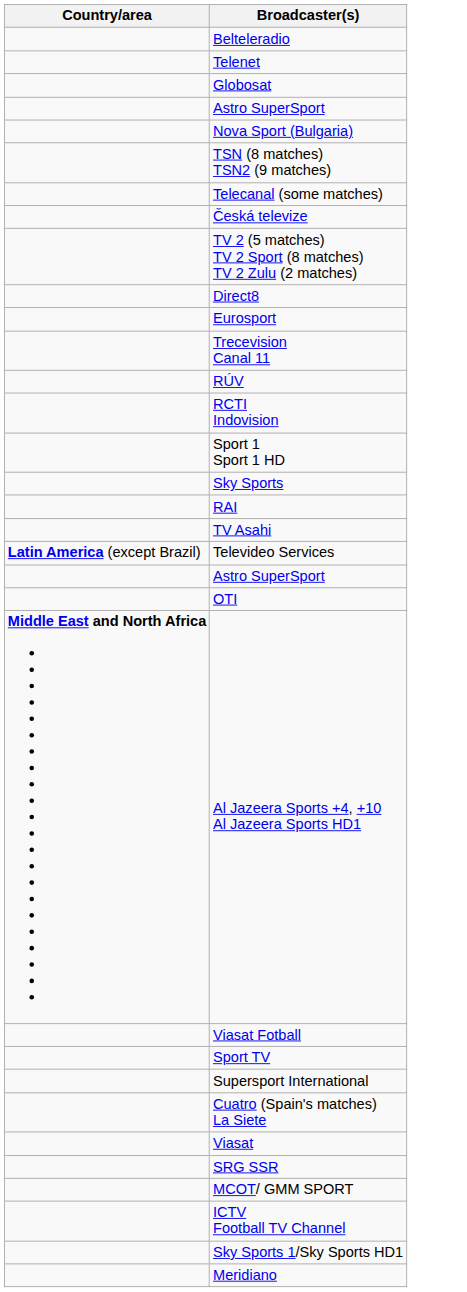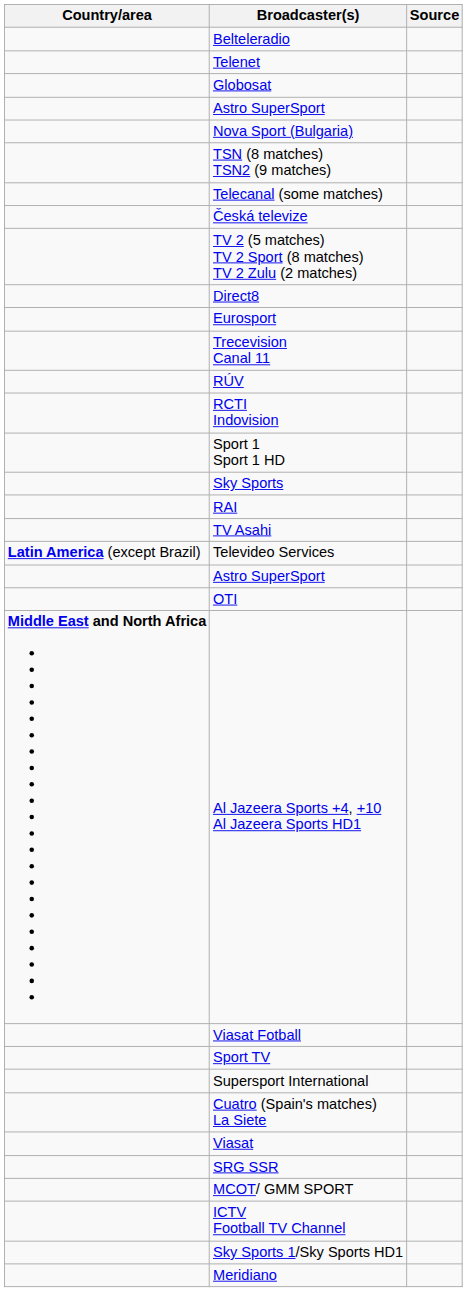+ column: Source
